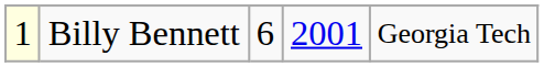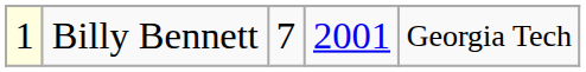Billy Bennett | column 3: 6 -> 7
